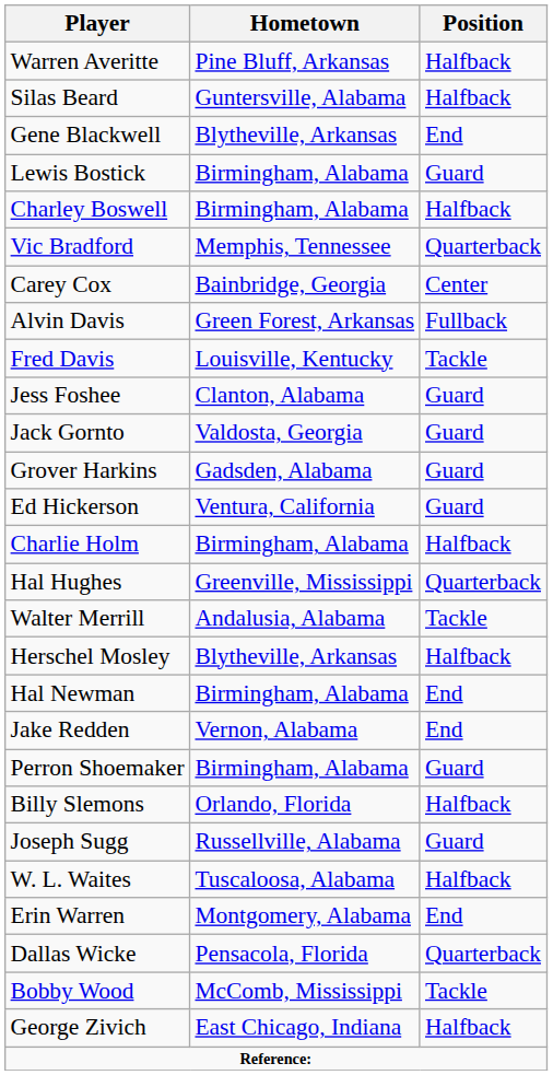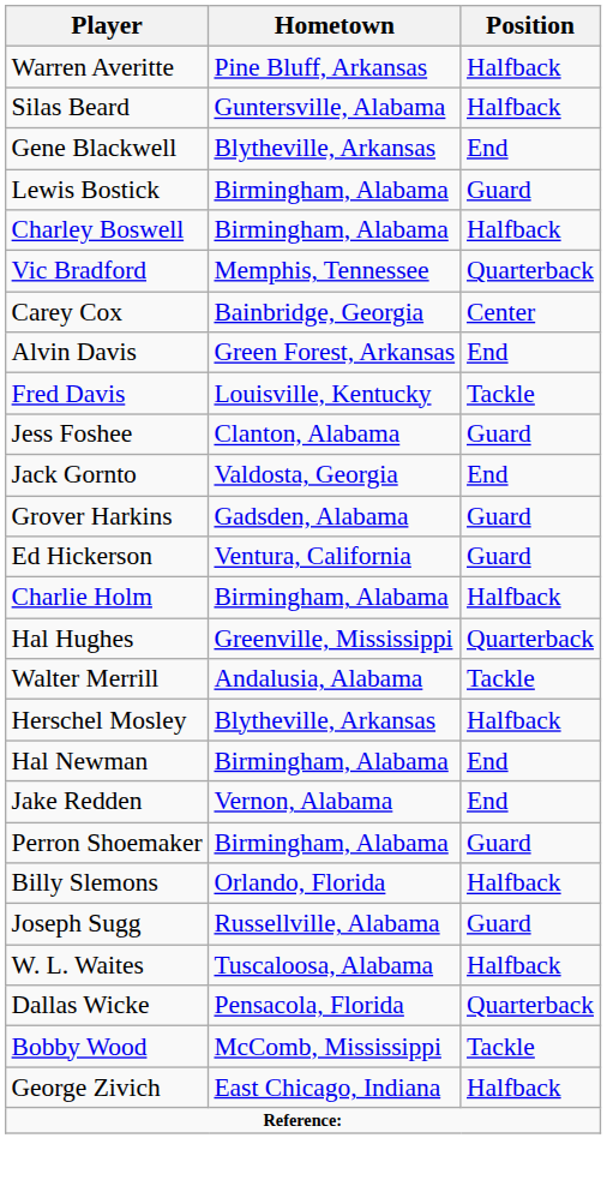Alvin Davis | Position: Fullback -> End
Jack Gornto | Position: Guard -> End
- row: Erin Warren | Montgomery, Alabama | End
